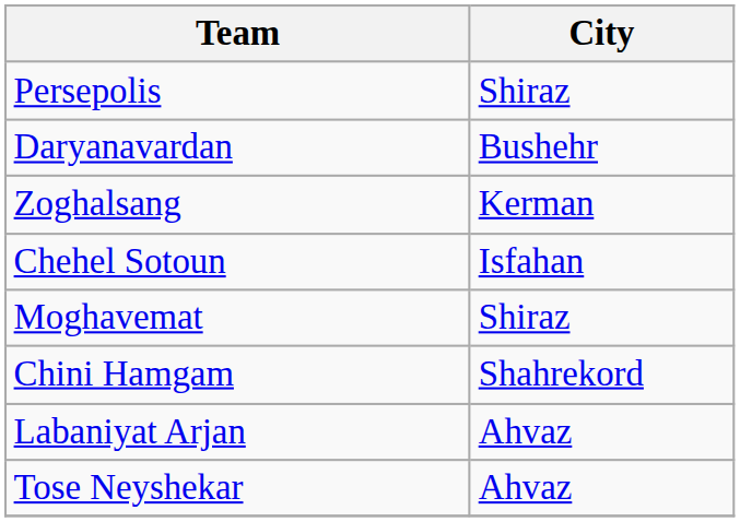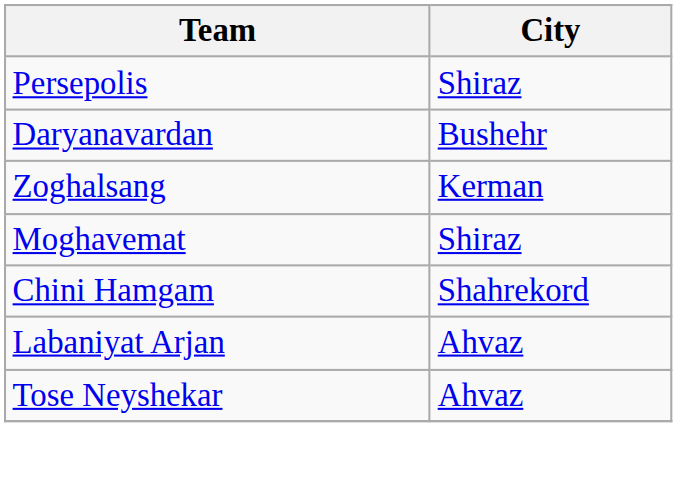- row: Chehel Sotoun | Isfahan
